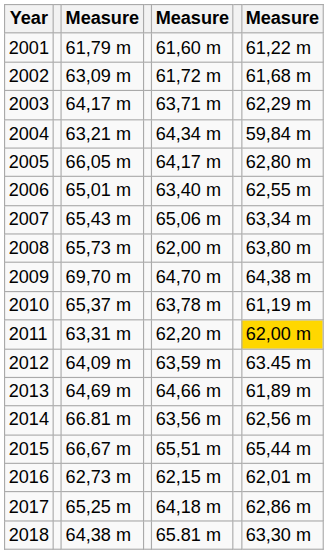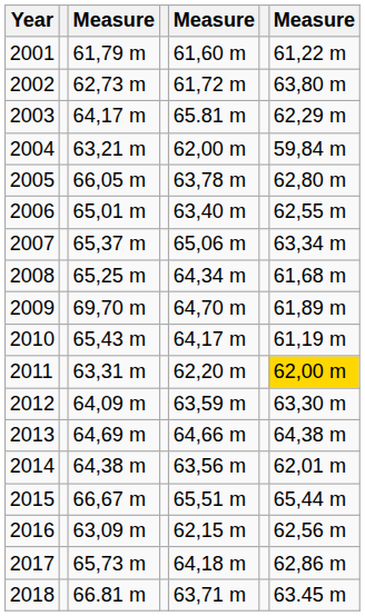2002 | column 3: 63,09 m -> 62,73 m
2002 | column 7: 61,68 m -> 63,80 m
2003 | column 5: 63,71 m -> 65.81 m
2004 | column 5: 64,34 m -> 62,00 m
2005 | column 5: 64,17 m -> 63,78 m
2007 | column 3: 65,43 m -> 65,37 m
2008 | column 3: 65,73 m -> 65,25 m
2008 | column 5: 62,00 m -> 64,34 m
2008 | column 7: 63,80 m -> 61,68 m
2009 | column 7: 64,38 m -> 61,89 m
2010 | column 3: 65,37 m -> 65,43 m
2010 | column 5: 63,78 m -> 64,17 m
2012 | column 7: 63.45 m -> 63,30 m
2013 | column 7: 61,89 m -> 64,38 m
2014 | column 3: 66.81 m -> 64,38 m
2014 | column 7: 62,56 m -> 62,01 m
2016 | column 3: 62,73 m -> 63,09 m
2016 | column 7: 62,01 m -> 62,56 m
2017 | column 3: 65,25 m -> 65,73 m
2018 | column 3: 64,38 m -> 66.81 m
2018 | column 5: 65.81 m -> 63,71 m
2018 | column 7: 63,30 m -> 63.45 m
